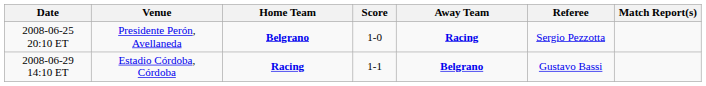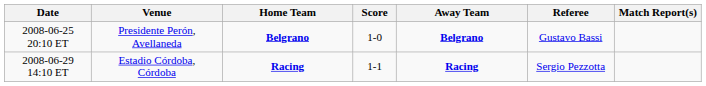2008-06-25 20:10 ET | Away Team: Racing -> Belgrano
2008-06-25 20:10 ET | Referee: Sergio Pezzotta -> Gustavo Bassi
2008-06-29 14:10 ET | Away Team: Belgrano -> Racing
2008-06-29 14:10 ET | Referee: Gustavo Bassi -> Sergio Pezzotta
